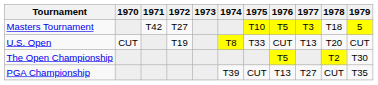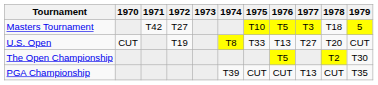U.S. Open | 1976: CUT -> T13
U.S. Open | 1977: T13 -> T27
PGA Championship | 1976: T13 -> CUT
PGA Championship | 1977: T27 -> T13
